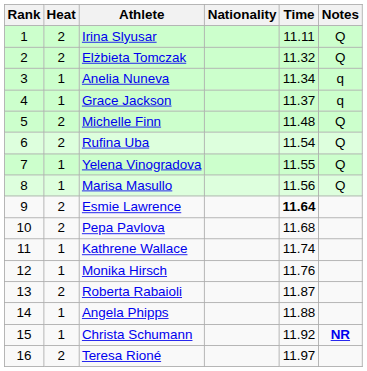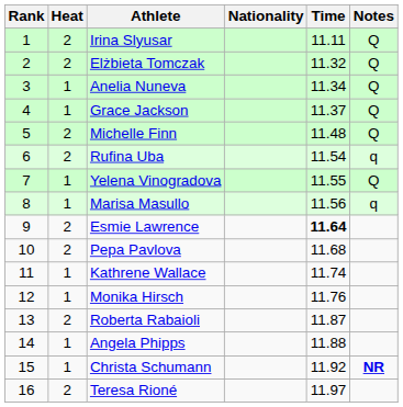Anelia Nuneva | Notes: q -> Q
Grace Jackson | Notes: q -> Q
Rufina Uba | Notes: Q -> q
Marisa Masullo | Notes: Q -> q
